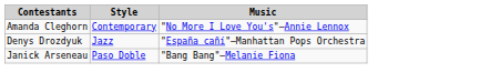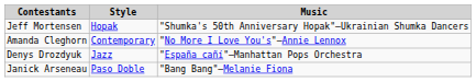+ row: Jeff Mortensen | Hopak | "Shumka's 50th Anniversary Hopak"—Ukrainian Shumka Dancers
